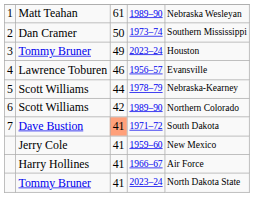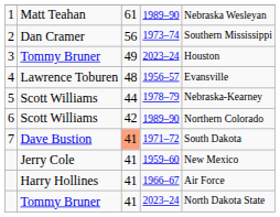2 | column 3: 50 -> 56
4 | column 3: 46 -> 48
